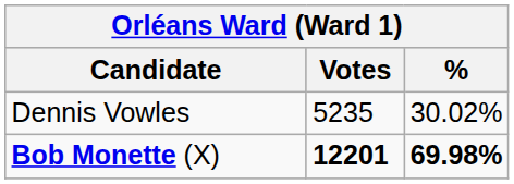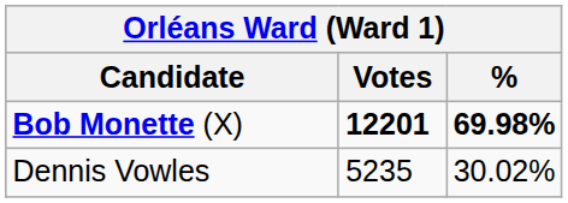rows swapped: Bob Monette (X) <-> Dennis Vowles
